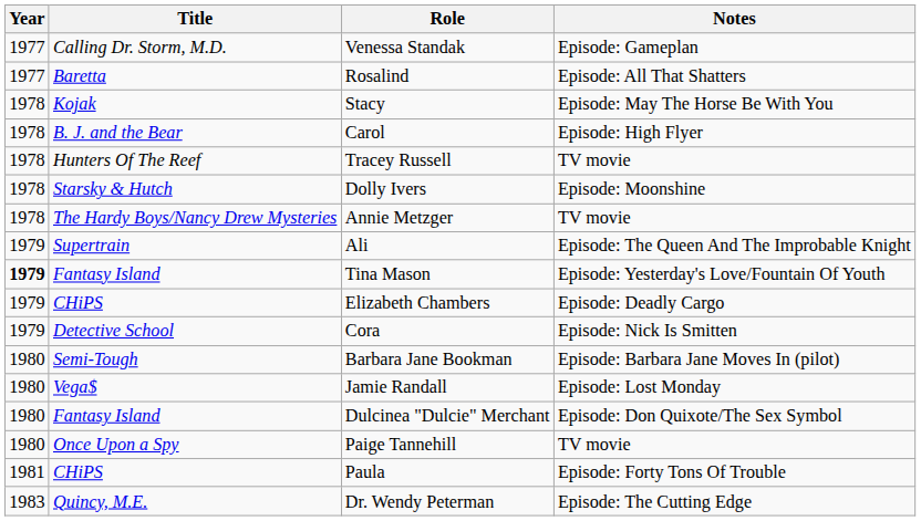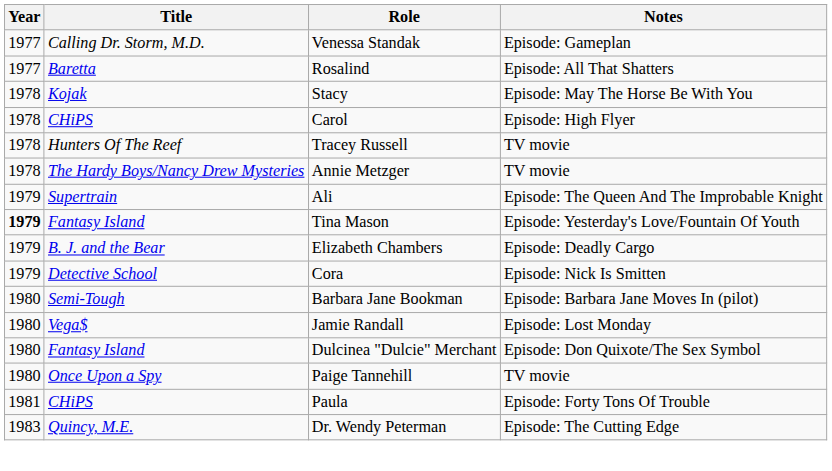Carol | Title: B. J. and the Bear -> CHiPS
- row: 1978 | Starsky & Hutch | Dolly Ivers | Episode: Moonshine
Elizabeth Chambers | Title: CHiPS -> B. J. and the Bear
